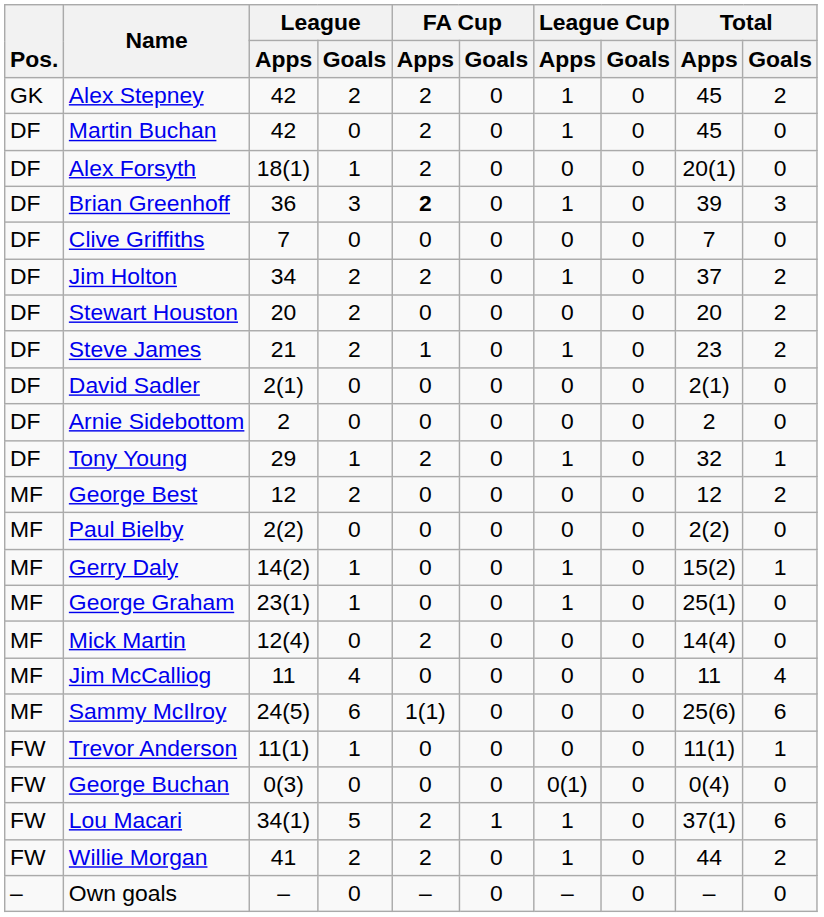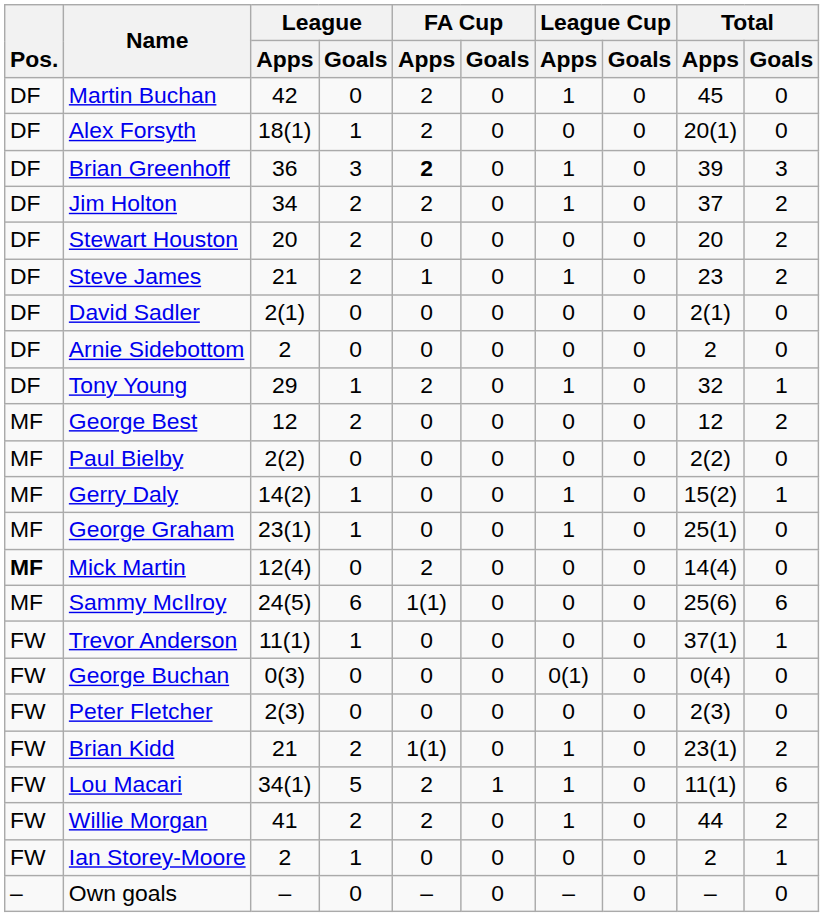- row: GK | Alex Stepney | 42 | 2 | 2 | 0 | 1 | 0 | 45 | 2
- row: DF | Clive Griffiths | 7 | 0 | 0 | 0 | 0 | 0 | 7 | 0
Mick Martin | Pos.: normal -> bold
- row: MF | Jim McCalliog | 11 | 4 | 0 | 0 | 0 | 0 | 11 | 4
Trevor Anderson | Total / Apps: 11(1) -> 37(1)
+ row: FW | Peter Fletcher | 2(3) | 0 | 0 | 0 | 0 | 0 | 2(3) | 0
+ row: FW | Brian Kidd | 21 | 2 | 1(1) | 0 | 1 | 0 | 23(1) | 2
Lou Macari | Total / Apps: 37(1) -> 11(1)
+ row: FW | Ian Storey-Moore | 2 | 1 | 0 | 0 | 0 | 0 | 2 | 1
